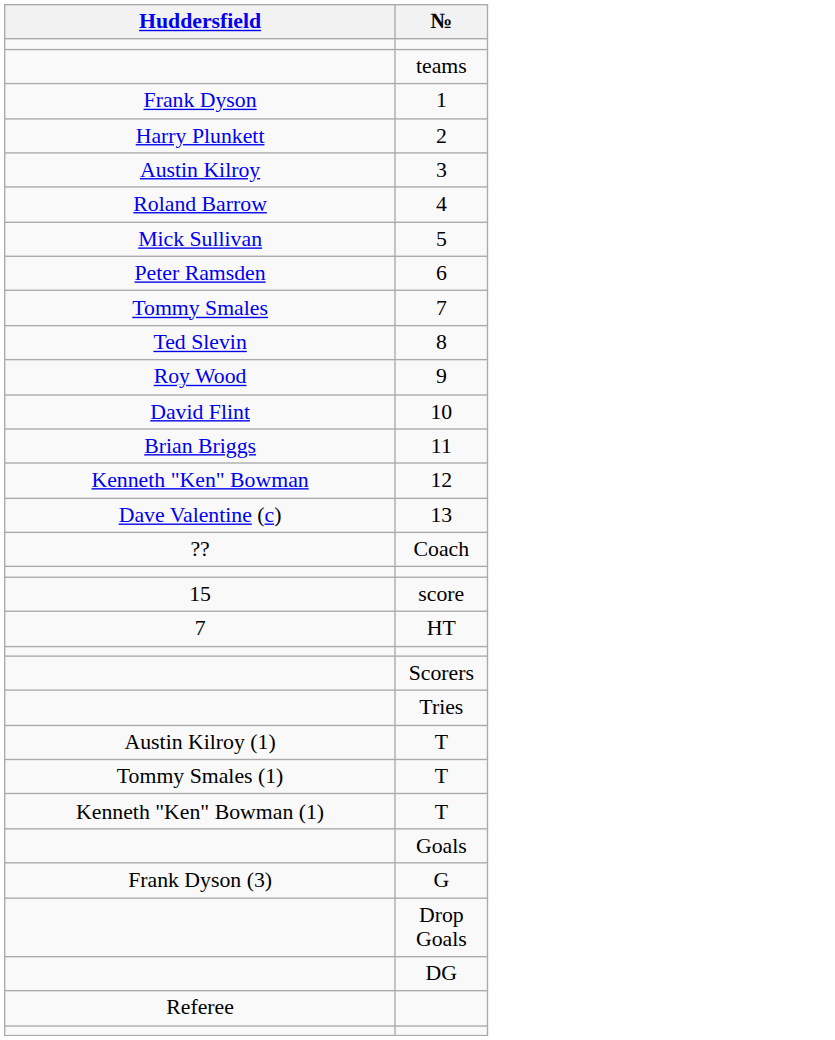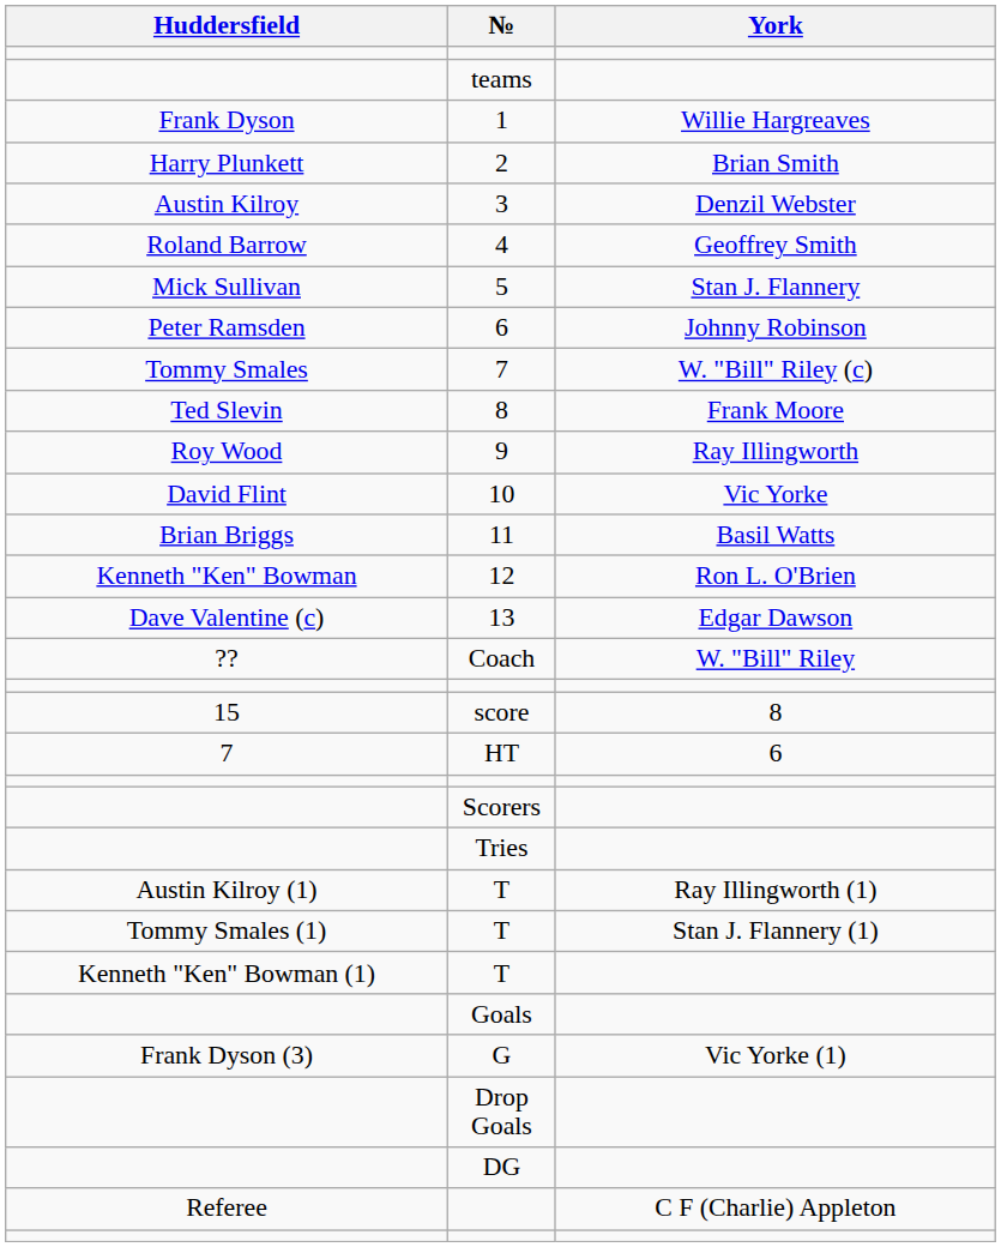+ column: York | Willie Hargreaves | Brian Smith | Denzil Webster | Geoffrey Smith | Stan J. Flannery | Johnny Robinson | W. "Bill" Riley (c) | Frank Moore | Ray Illingworth | Vic Yorke | Basil Watts | Ron L. O'Brien | Edgar Dawson | W. "Bill" Riley | 8 | 6 | Ray Illingworth (1) | Stan J. Flannery (1) | Vic Yorke (1) | C F (Charlie) Appleton
